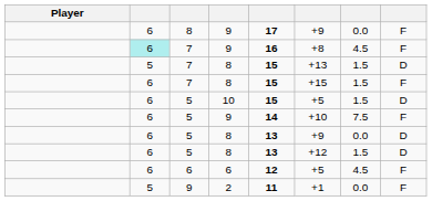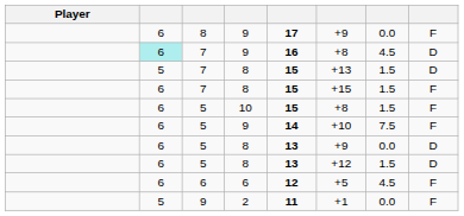7 / 9 | column 8: F -> D
5 / 10 | column 6: +5 -> +8
5 / 10 | column 8: D -> F
